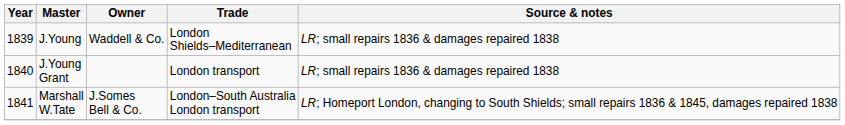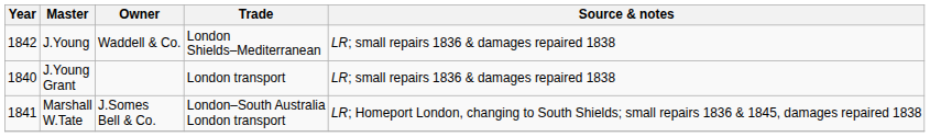J.Young | Year: 1839 -> 1842
